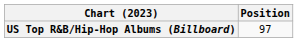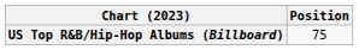US Top R&B/Hip-Hop Albums (Billboard) | Position: 97 -> 75
